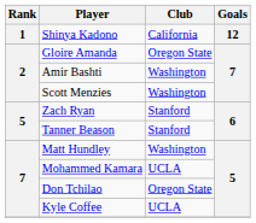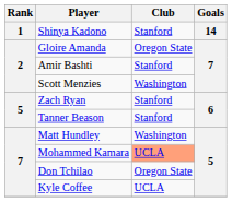Shinya Kadono | Club: California -> Stanford
Shinya Kadono | Goals: 12 -> 14
Amir Bashti | Club: Washington -> Stanford
Mohammed Kamara | Club: no background -> lightsalmon background
